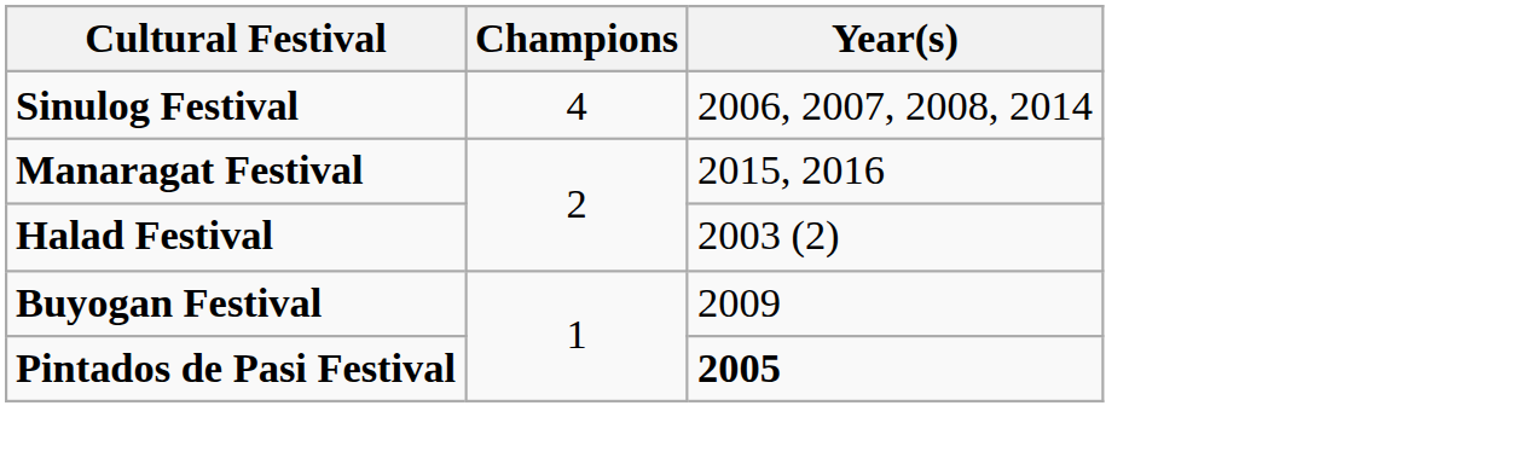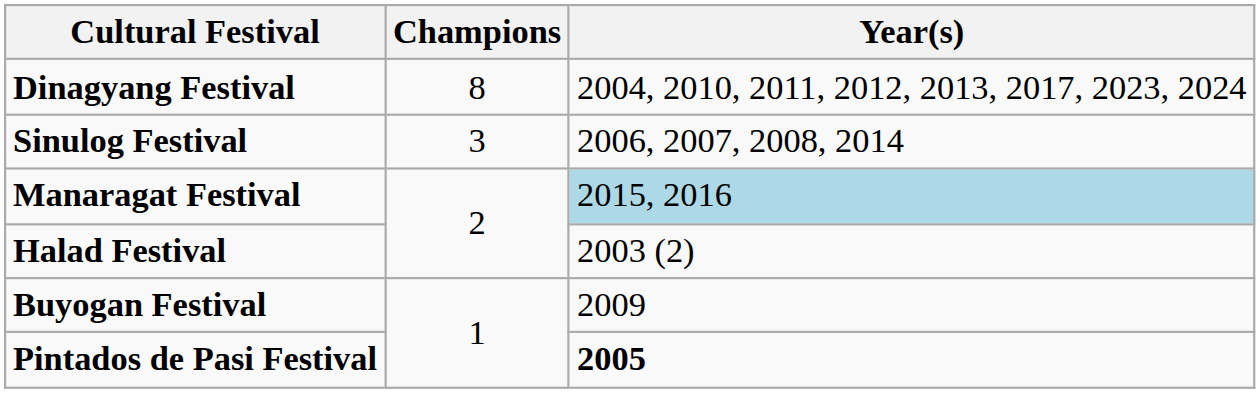+ row: Dinagyang Festival | 8 | 2004, 2010, 2011, 2012, 2013, 2017, 2023, 2024
Sinulog Festival | Champions: 4 -> 3
Manaragat Festival | Year(s): no background -> lightblue background
